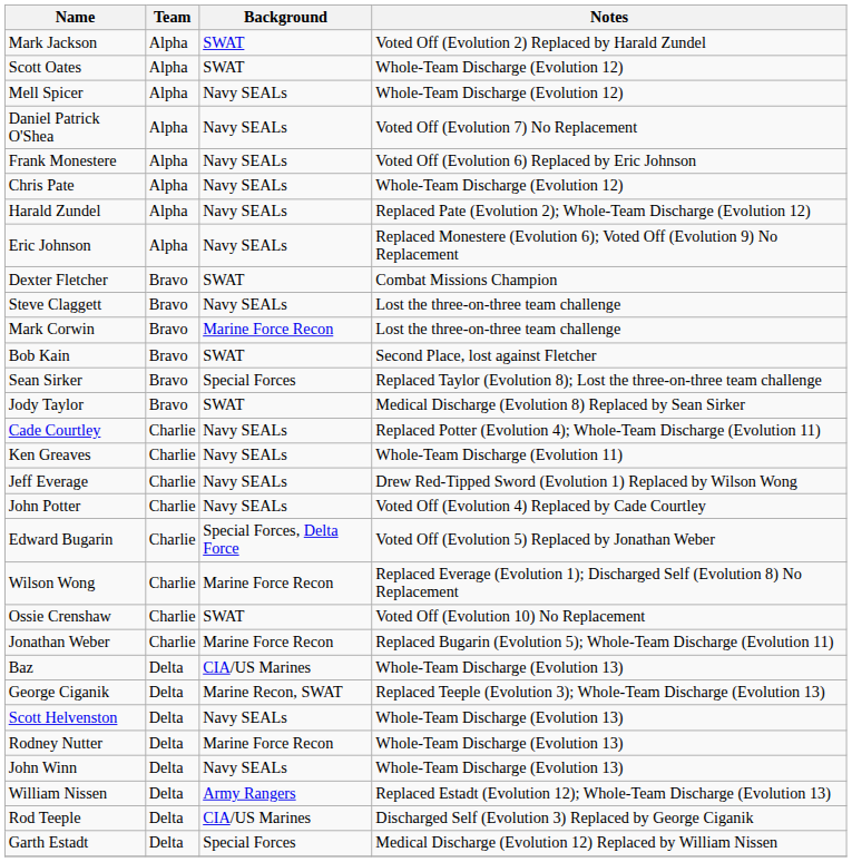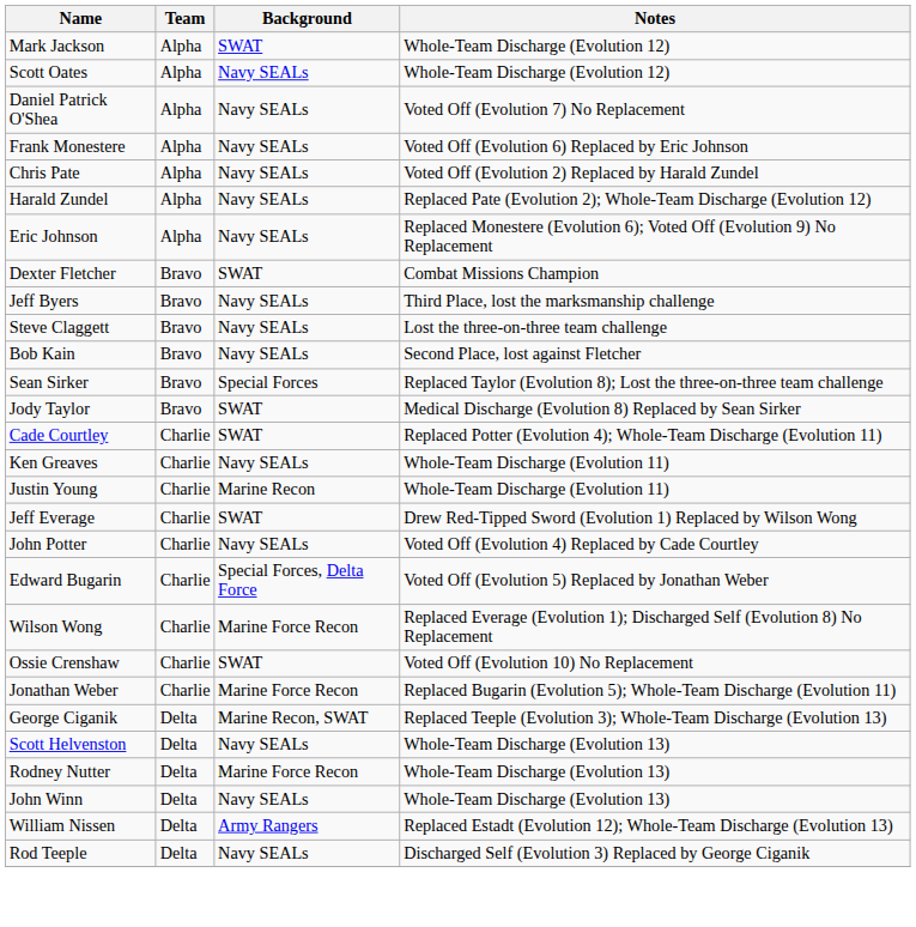Mark Jackson | Notes: Voted Off (Evolution 2) Replaced by Harald Zundel -> Whole-Team Discharge (Evolution 12)
Scott Oates | Background: SWAT -> Navy SEALs
- row: Mell Spicer | Alpha | Navy SEALs | Whole-Team Discharge (Evolution 12)
Chris Pate | Notes: Whole-Team Discharge (Evolution 12) -> Voted Off (Evolution 2) Replaced by Harald Zundel
+ row: Jeff Byers | Bravo | Navy SEALs | Third Place, lost the marksmanship challenge
- row: Mark Corwin | Bravo | Marine Force Recon | Lost the three-on-three team challenge
Bob Kain | Background: SWAT -> Navy SEALs
Cade Courtley | Background: Navy SEALs -> SWAT
+ row: Justin Young | Charlie | Marine Recon | Whole-Team Discharge (Evolution 11)
Jeff Everage | Background: Navy SEALs -> SWAT
- row: Baz | Delta | CIA/US Marines | Whole-Team Discharge (Evolution 13)
Rod Teeple | Background: CIA/US Marines -> Navy SEALs
- row: Garth Estadt | Delta | Special Forces | Medical Discharge (Evolution 12) Replaced by William Nissen
